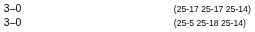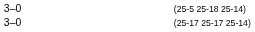rows swapped: (25-17 25-17 25-14) <-> (25-5 25-18 25-14)
